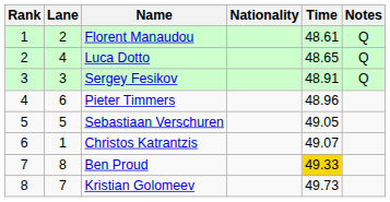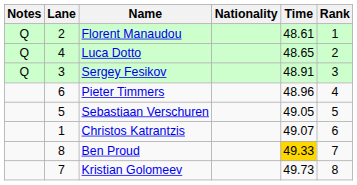columns swapped: Rank <-> Notes
